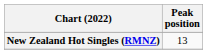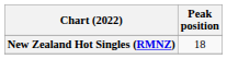New Zealand Hot Singles (RMNZ) | Peak position: 13 -> 18
